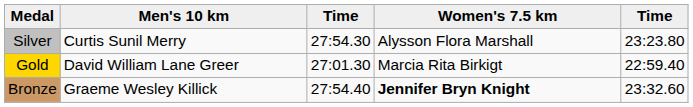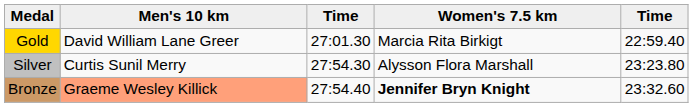rows swapped: Gold <-> Silver
Bronze | Men's 10 km: no background -> lightsalmon background
